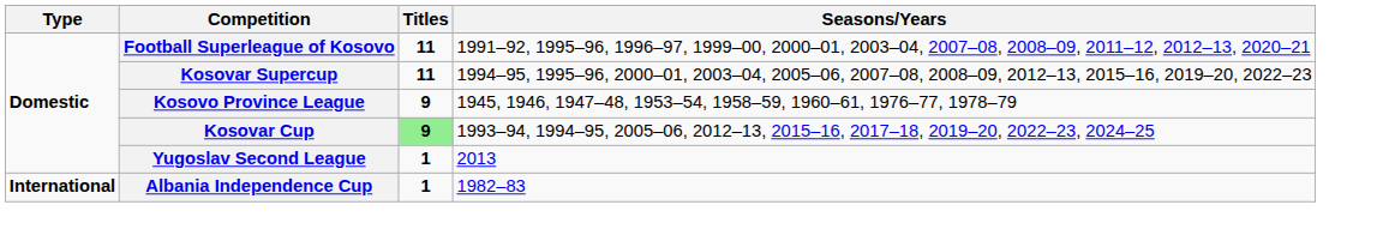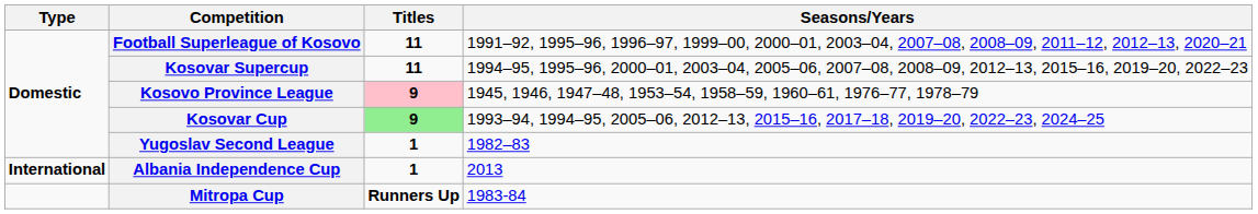Kosovo Province League | Titles: no background -> pink background
Yugoslav Second League | Seasons/Years: 2013 -> 1982–83
Albania Independence Cup | Seasons/Years: 1982–83 -> 2013
+ row: Mitropa Cup | Runners Up | 1983-84
